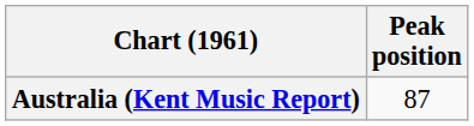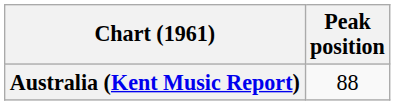Australia (Kent Music Report) | Peak position: 87 -> 88
